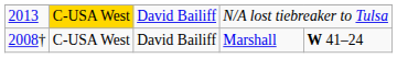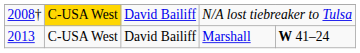N/A lost tiebreaker to Tulsa | column 1: 2013 -> 2008†
Marshall | column 1: 2008† -> 2013
